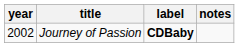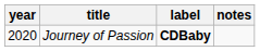Journey of Passion | year: 2002 -> 2020
